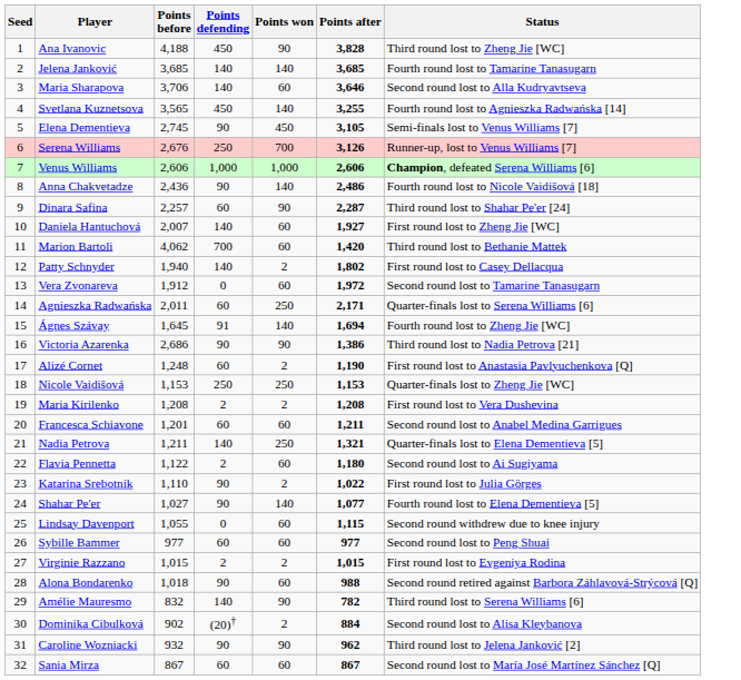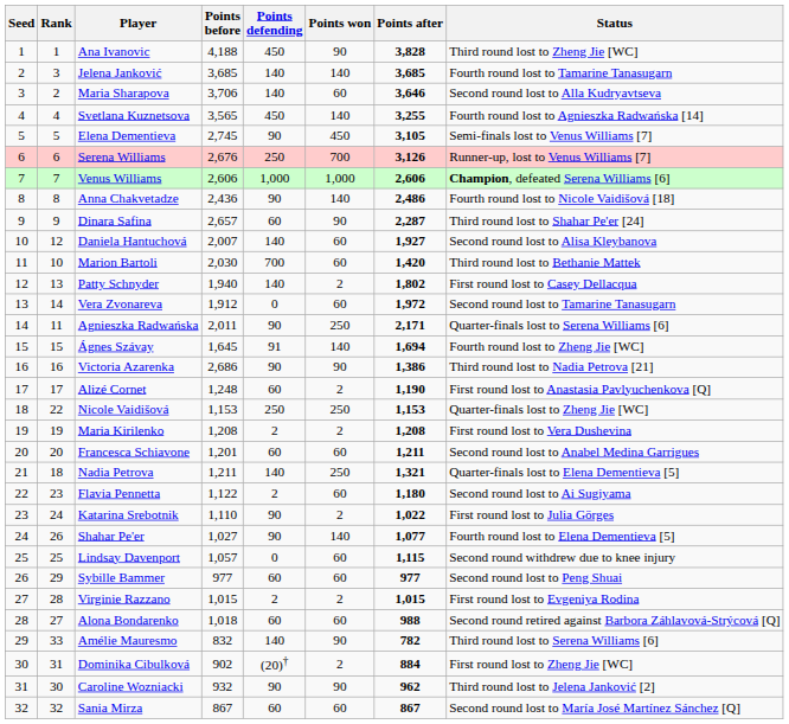+ column: Rank | 1 | 3 | 2 | 4 | 5 | 6 | 7 | 8 | 9 | 12 | 10 | 13 | 14 | 11 | 15 | 16 | 17 | 22 | 19 | 20 | 18 | 23 | 24 | 26 | 25 | 29 | 28 | 27 | 33 | 31 | 30 | 32
Dinara Safina | Points before: 2,257 -> 2,657
Daniela Hantuchová | Status: First round lost to Zheng Jie [WC] -> Second round lost to Alisa Kleybanova
Marion Bartoli | Points before: 4,062 -> 2,030
Agnieszka Radwańska | Points defending: 60 -> 90
Lindsay Davenport | Points before: 1,055 -> 1,057
Alona Bondarenko | Points defending: 90 -> 60
Dominika Cibulková | Status: Second round lost to Alisa Kleybanova -> First round lost to Zheng Jie [WC]
